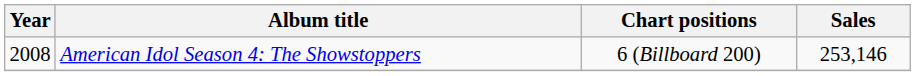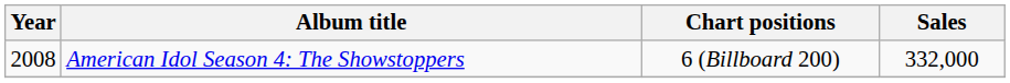American Idol Season 4: The Showstoppers | Sales: 253,146 -> 332,000
